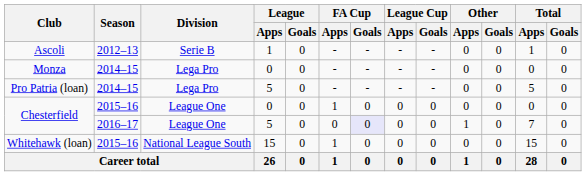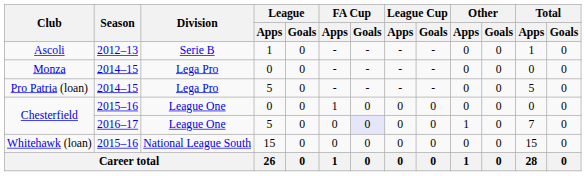Whitehawk (loan) | FA Cup / Apps: 1 -> 0
